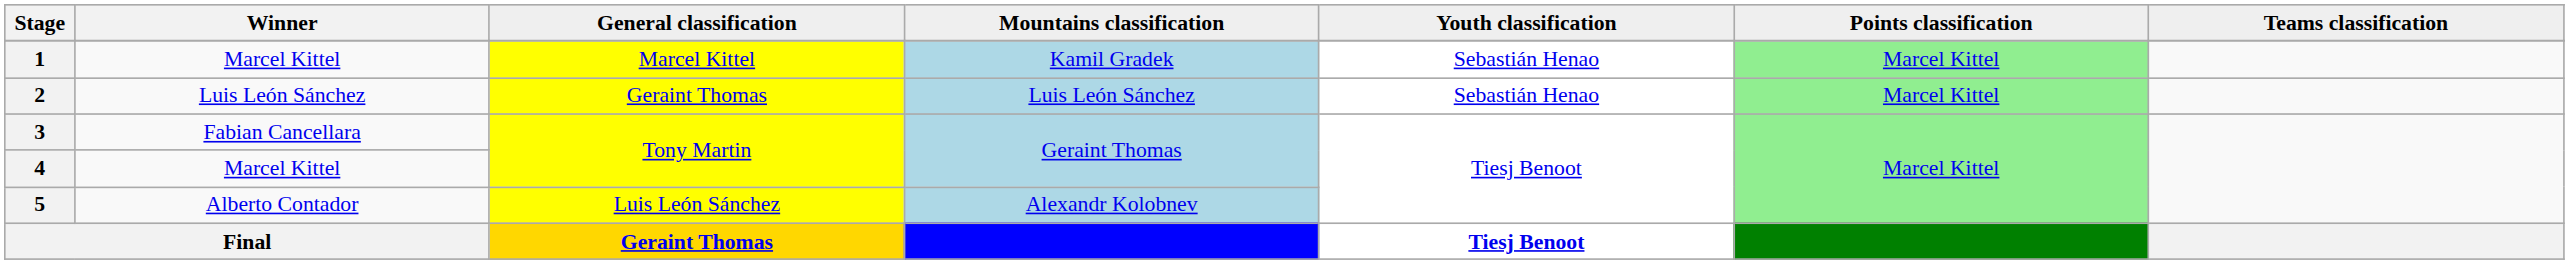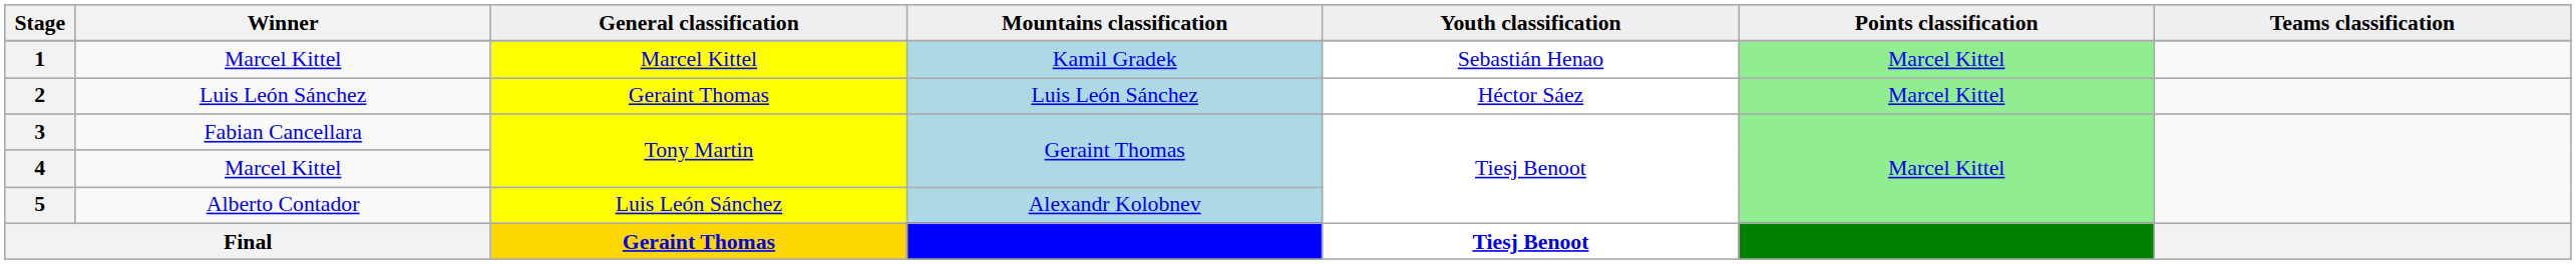2 | Youth classification: Sebastián Henao -> Héctor Sáez
